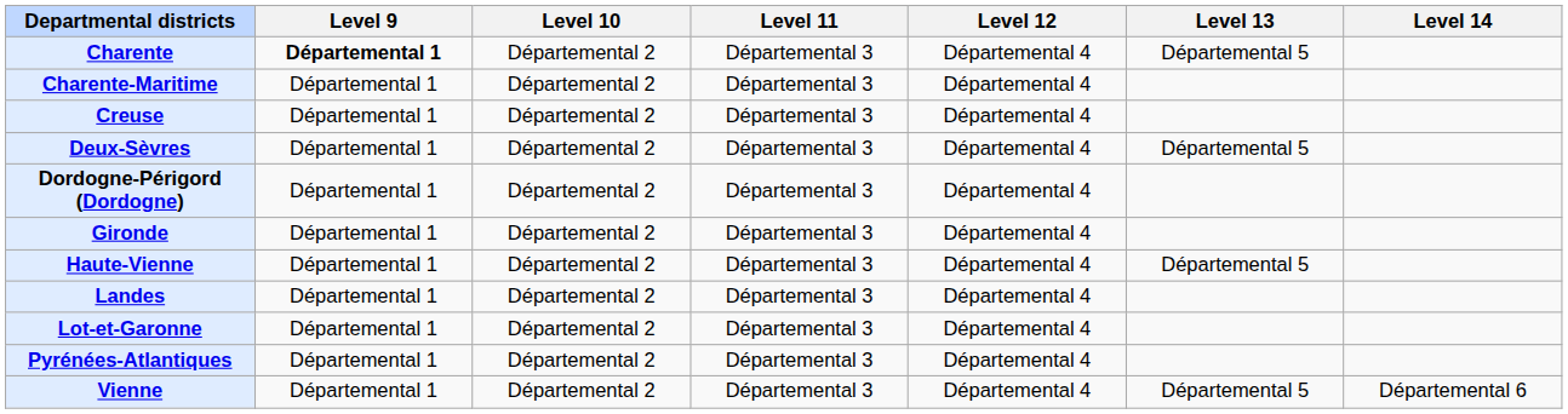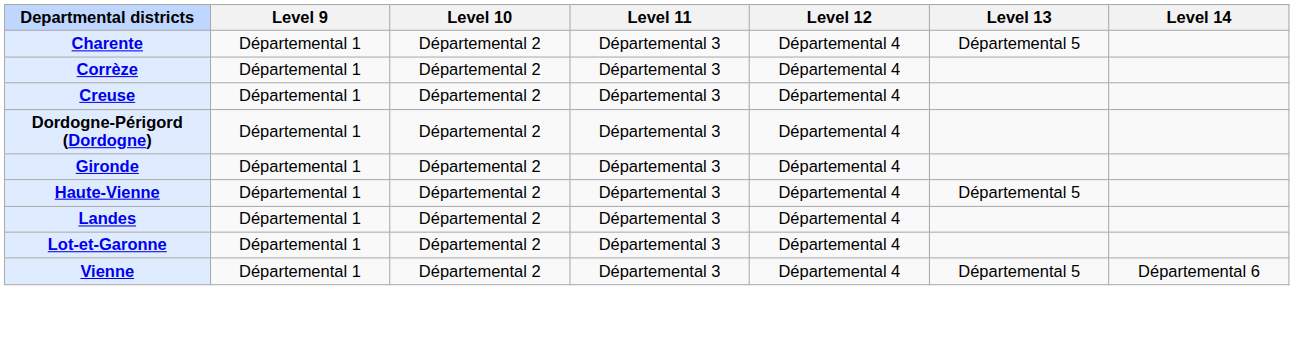Charente | Level 9: bold -> normal
- row: Charente-Maritime | Départemental 1 | Départemental 2 | Départemental 3 | Départemental 4
+ row: Corrèze | Départemental 1 | Départemental 2 | Départemental 3 | Départemental 4
- row: Deux-Sèvres | Départemental 1 | Départemental 2 | Départemental 3 | Départemental 4 | Départemental 5
- row: Pyrénées-Atlantiques | Départemental 1 | Départemental 2 | Départemental 3 | Départemental 4
